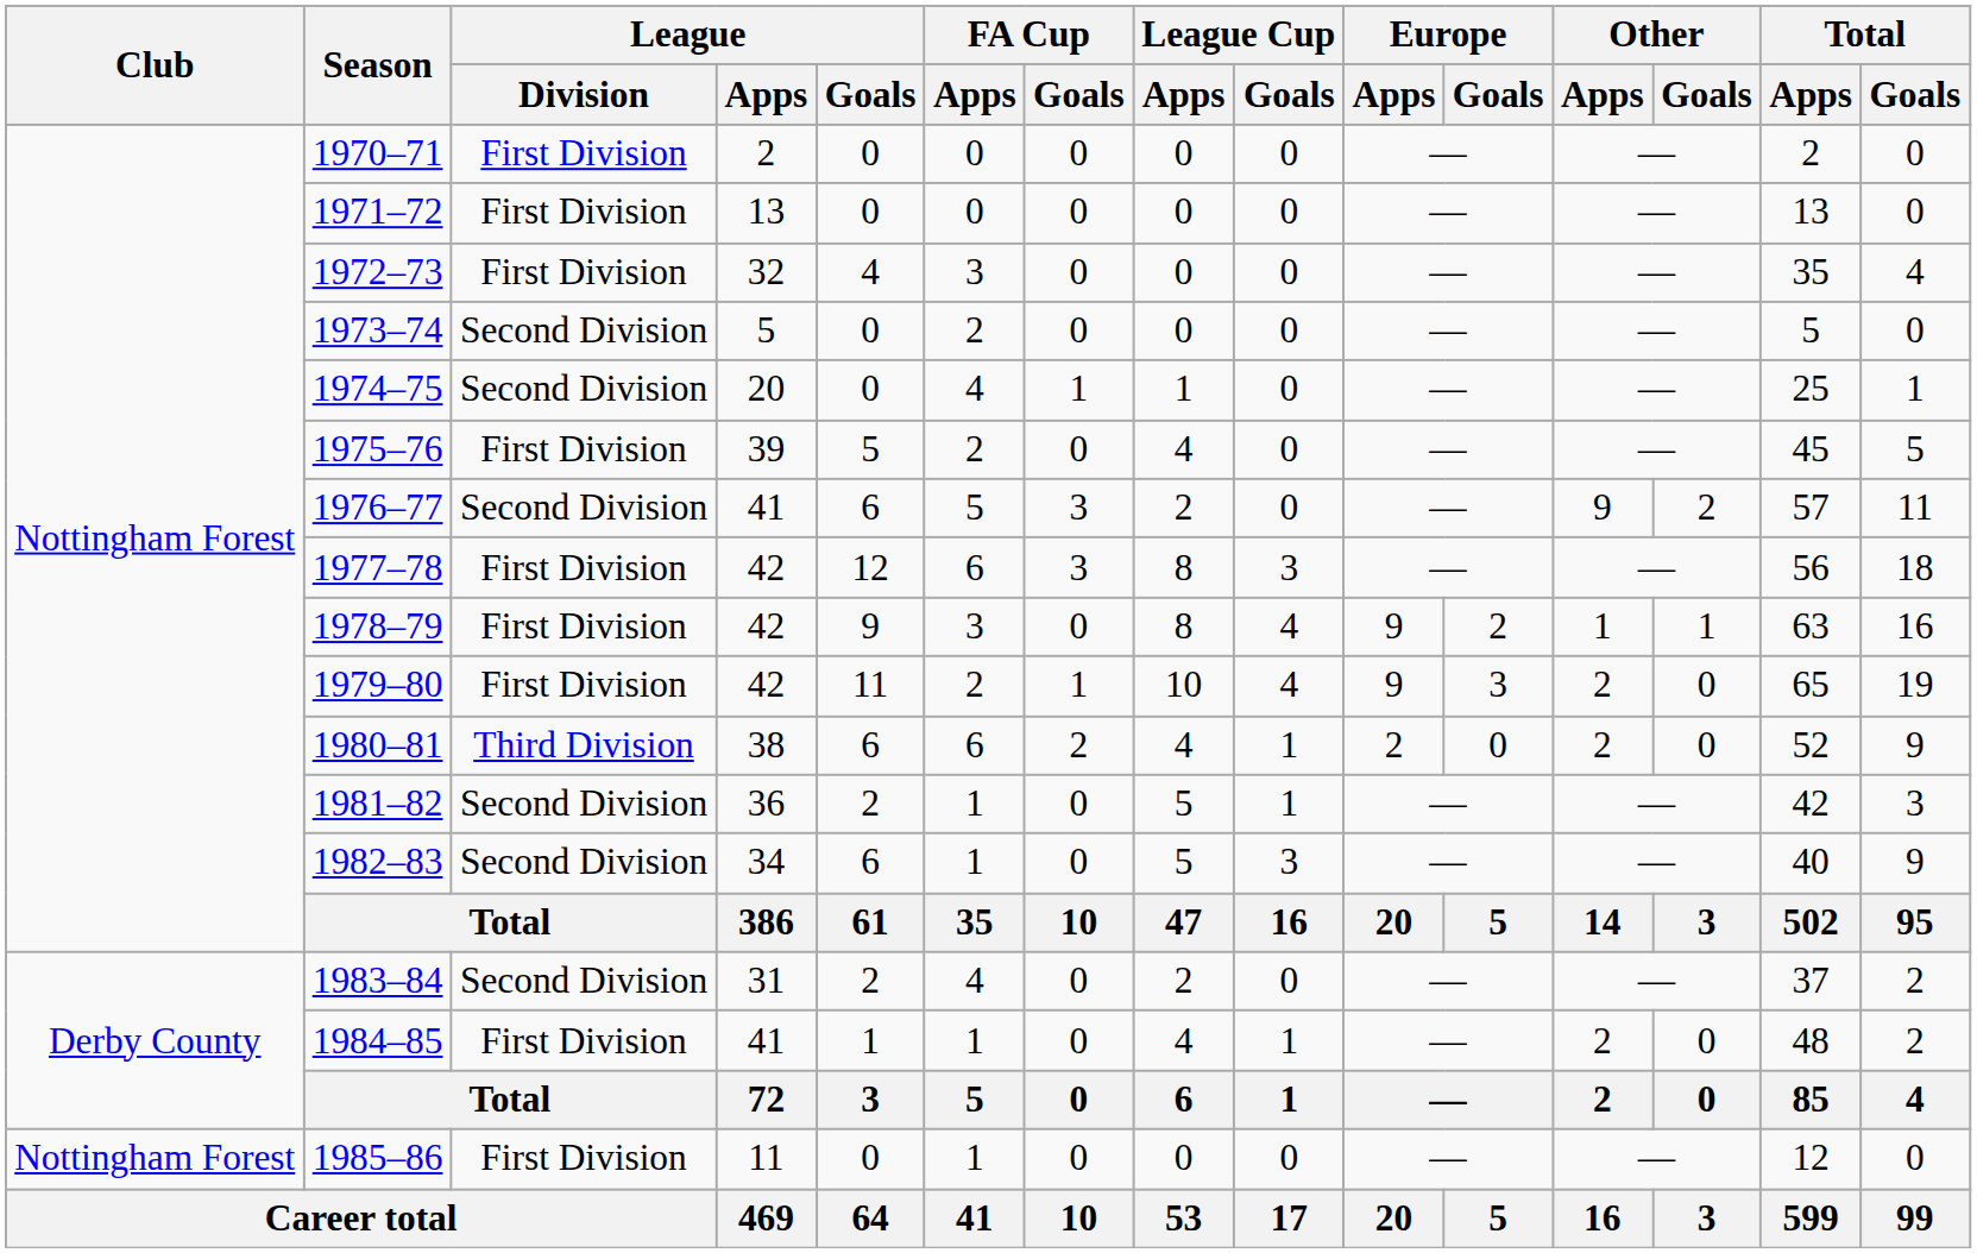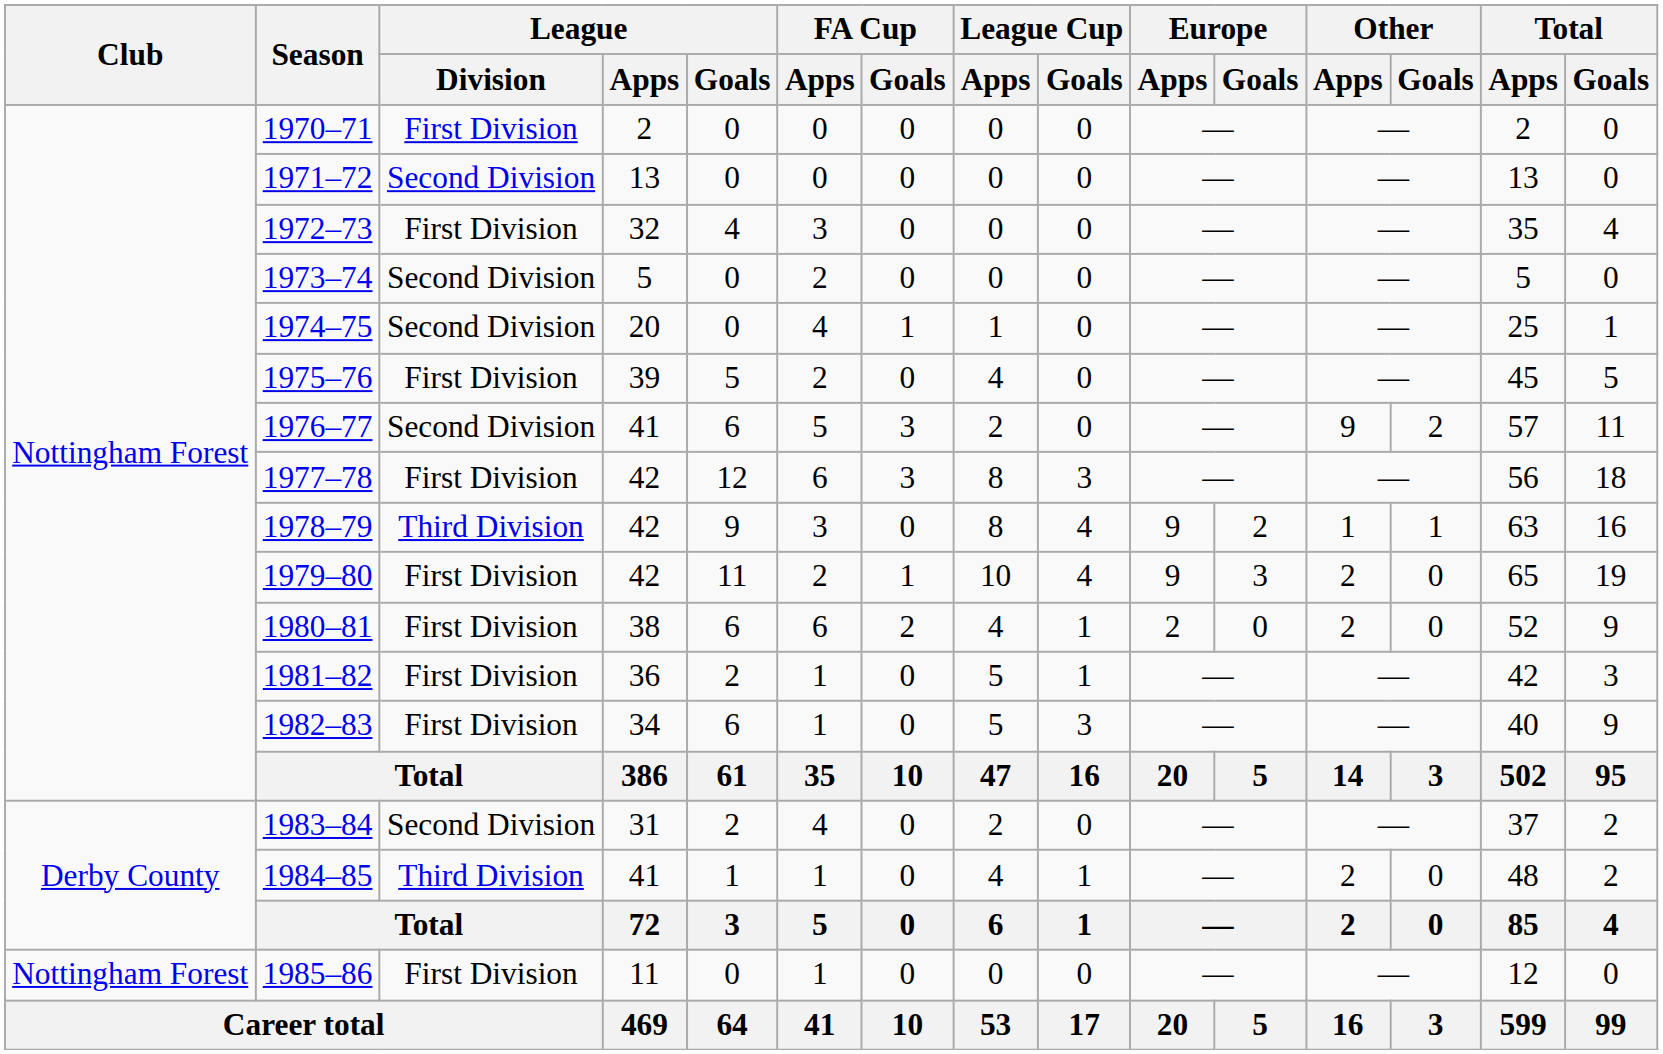1971–72 | League / Division: First Division -> Second Division
1978–79 | League / Division: First Division -> Third Division
1980–81 | League / Division: Third Division -> First Division
1981–82 | League / Division: Second Division -> First Division
1982–83 | League / Division: Second Division -> First Division
1984–85 | League / Division: First Division -> Third Division
